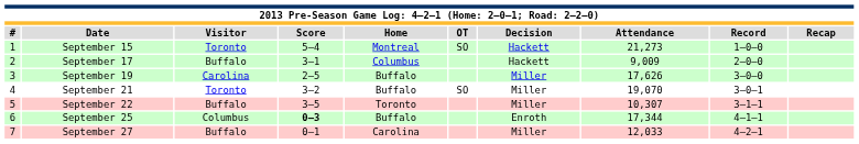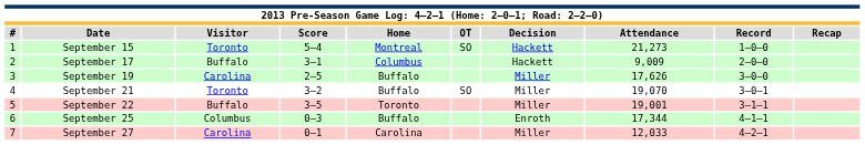September 22 | Attendance: 10,307 -> 19,001
September 25 | Score: bold -> normal
September 27 | Visitor: Buffalo -> Carolina
